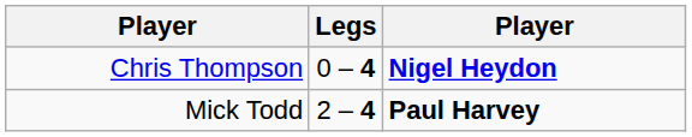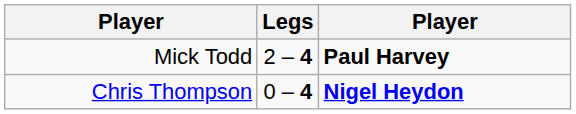rows swapped: Mick Todd <-> Chris Thompson
